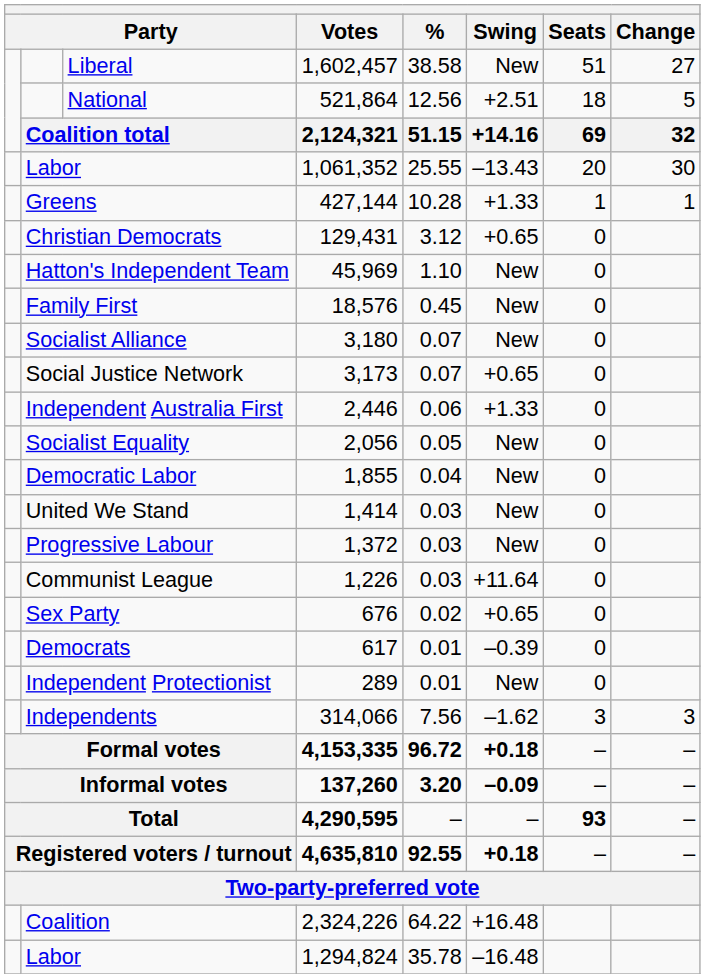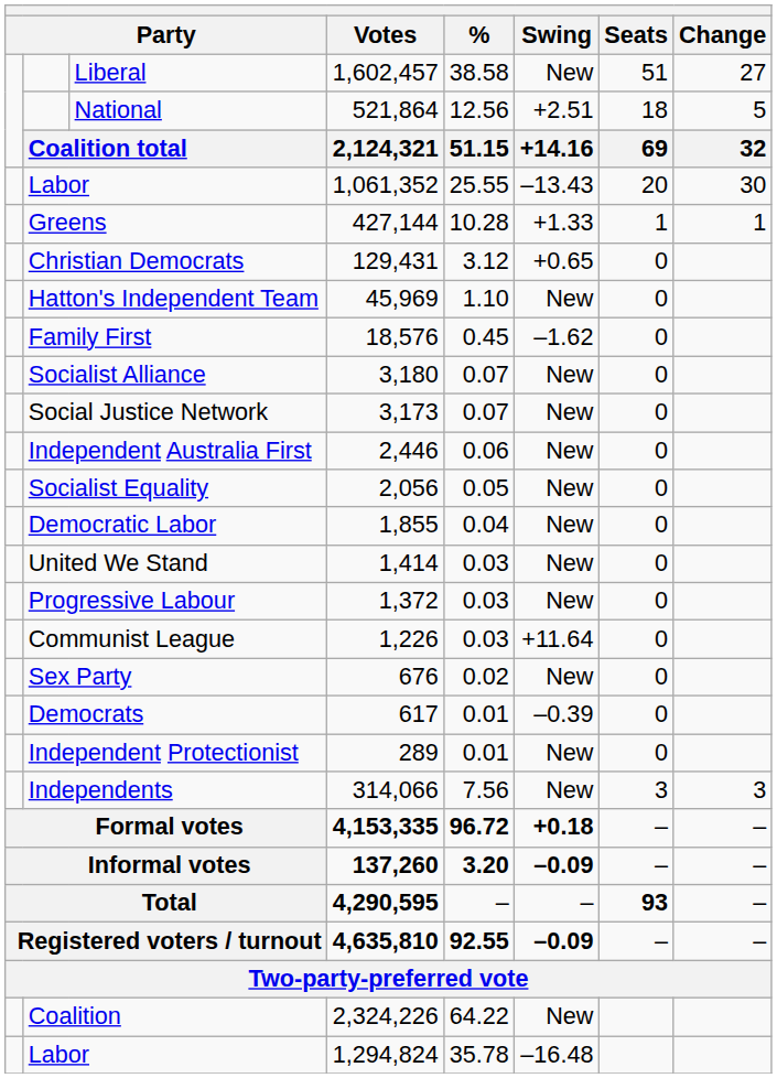Family First | Swing: New -> –1.62
Social Justice Network | Swing: +0.65 -> New
Independent Australia First | Swing: +1.33 -> New
Sex Party | Swing: +0.65 -> New
Independents | Swing: –1.62 -> New
Registered voters / turnout | Swing: +0.18 -> –0.09
Coalition | Swing: +16.48 -> New
